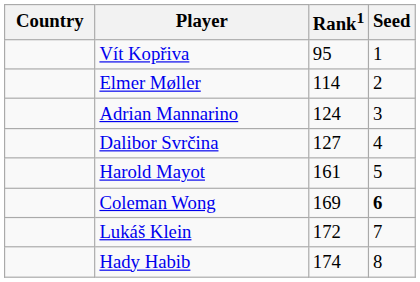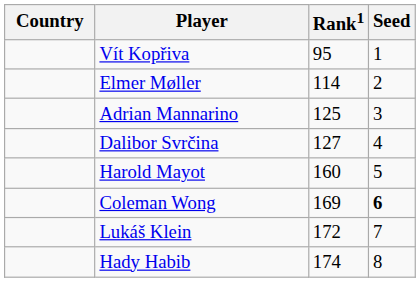Adrian Mannarino | Rank1: 124 -> 125
Harold Mayot | Rank1: 161 -> 160
